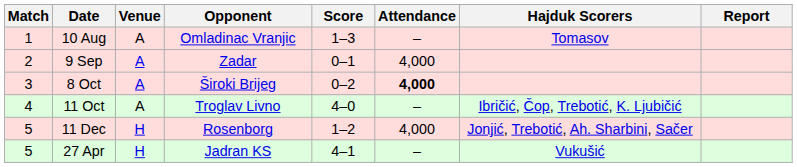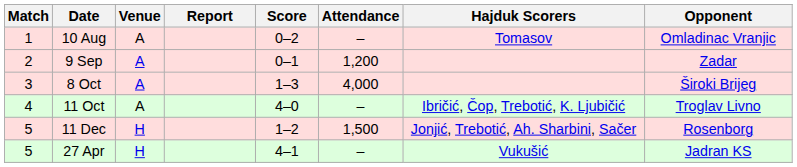columns swapped: Opponent <-> Report
10 Aug | Score: 1–3 -> 0–2
9 Sep | Attendance: 4,000 -> 1,200
8 Oct | Score: 0–2 -> 1–3
8 Oct | Attendance: bold -> normal
11 Dec | Attendance: 4,000 -> 1,500
